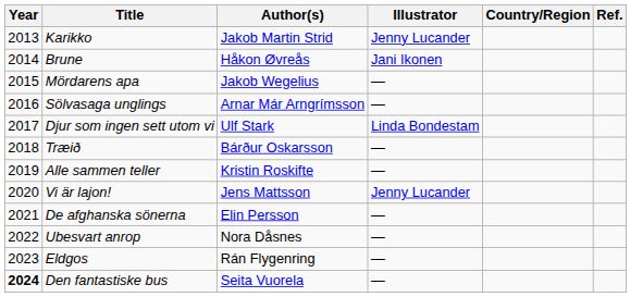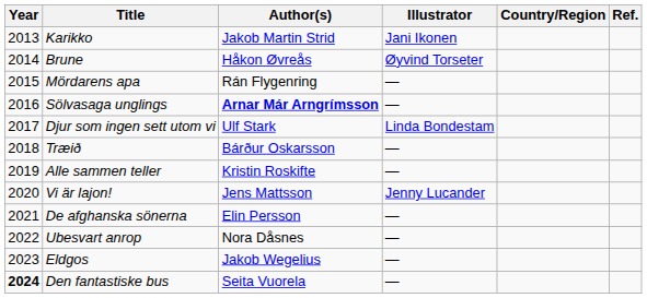Karikko | Illustrator: Jenny Lucander -> Jani Ikonen
Brune | Illustrator: Jani Ikonen -> Øyvind Torseter
Mördarens apa | Author(s): Jakob Wegelius -> Rán Flygenring
Sölvasaga unglings | Author(s): normal -> bold
Eldgos | Author(s): Rán Flygenring -> Jakob Wegelius
